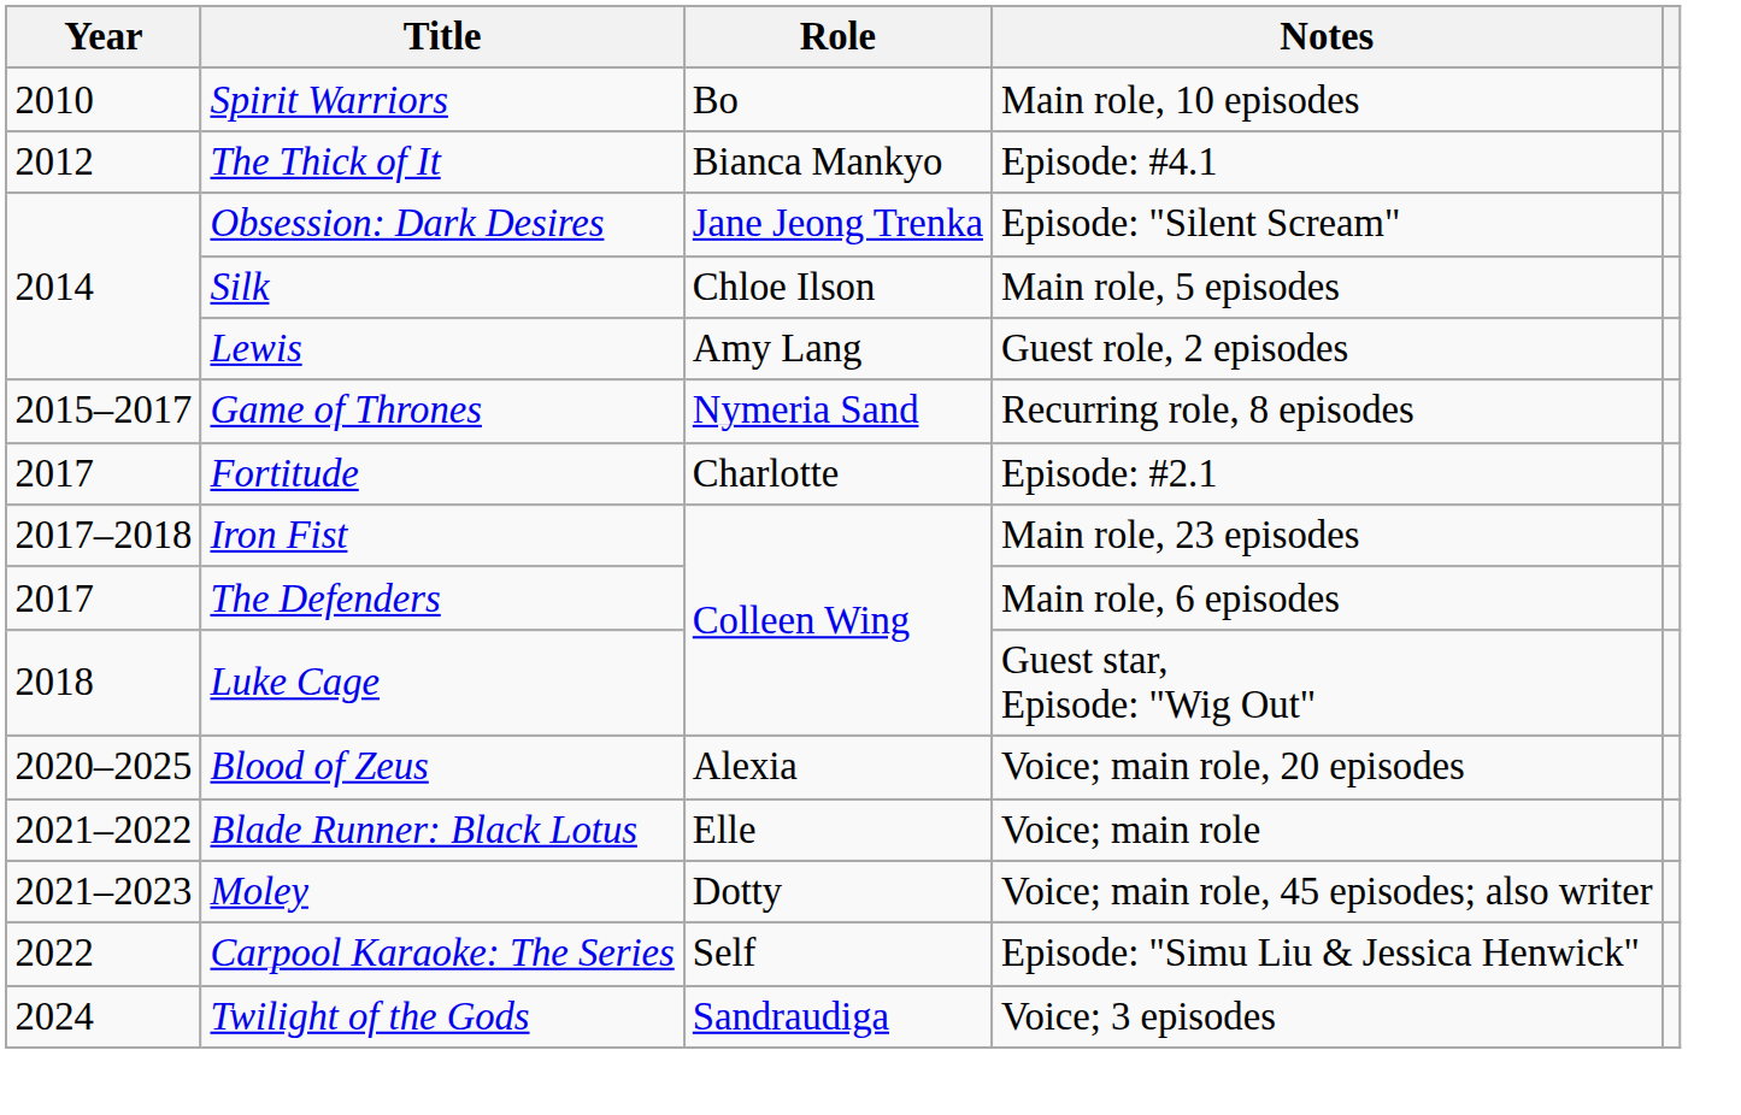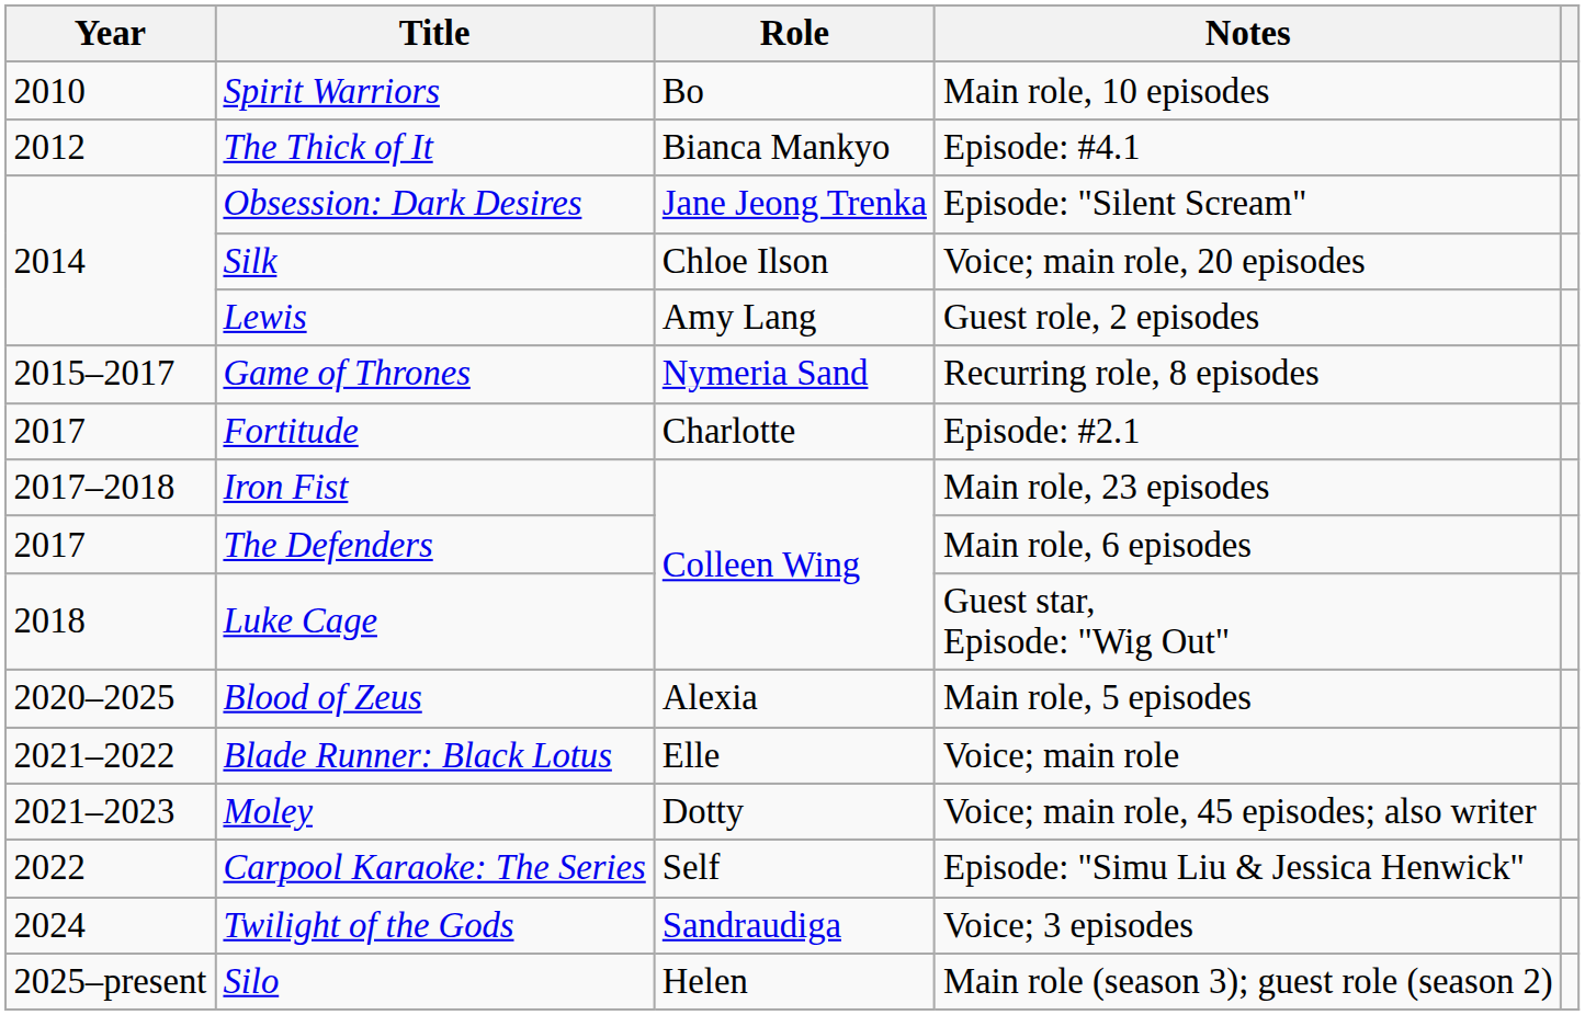Silk | Notes: Main role, 5 episodes -> Voice; main role, 20 episodes
Blood of Zeus | Notes: Voice; main role, 20 episodes -> Main role, 5 episodes
+ row: 2025–present | Silo | Helen | Main role (season 3); guest role (season 2)
